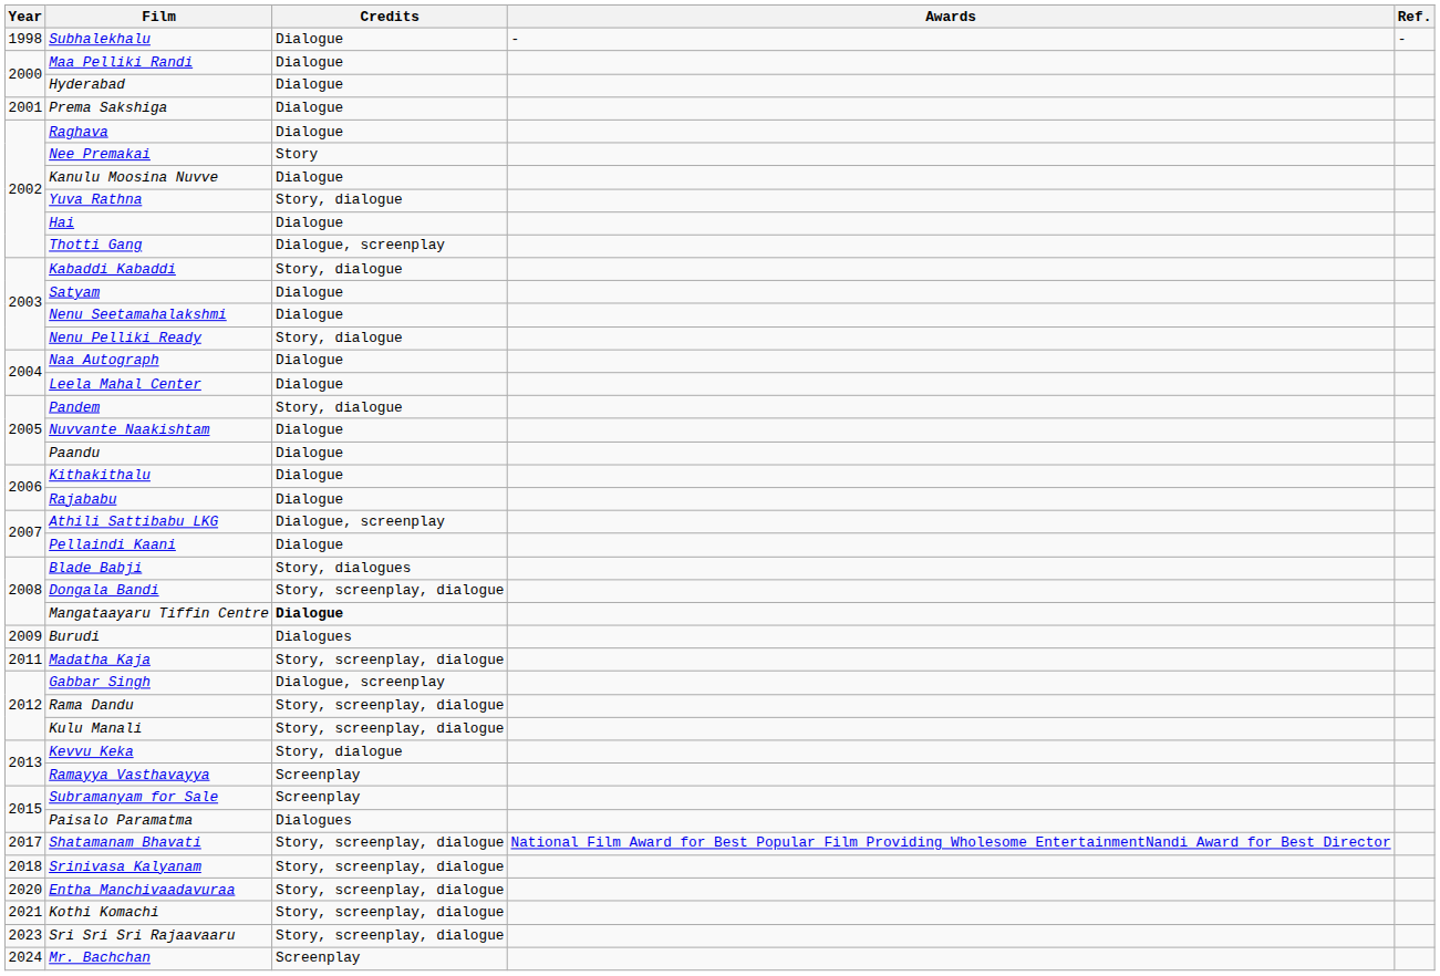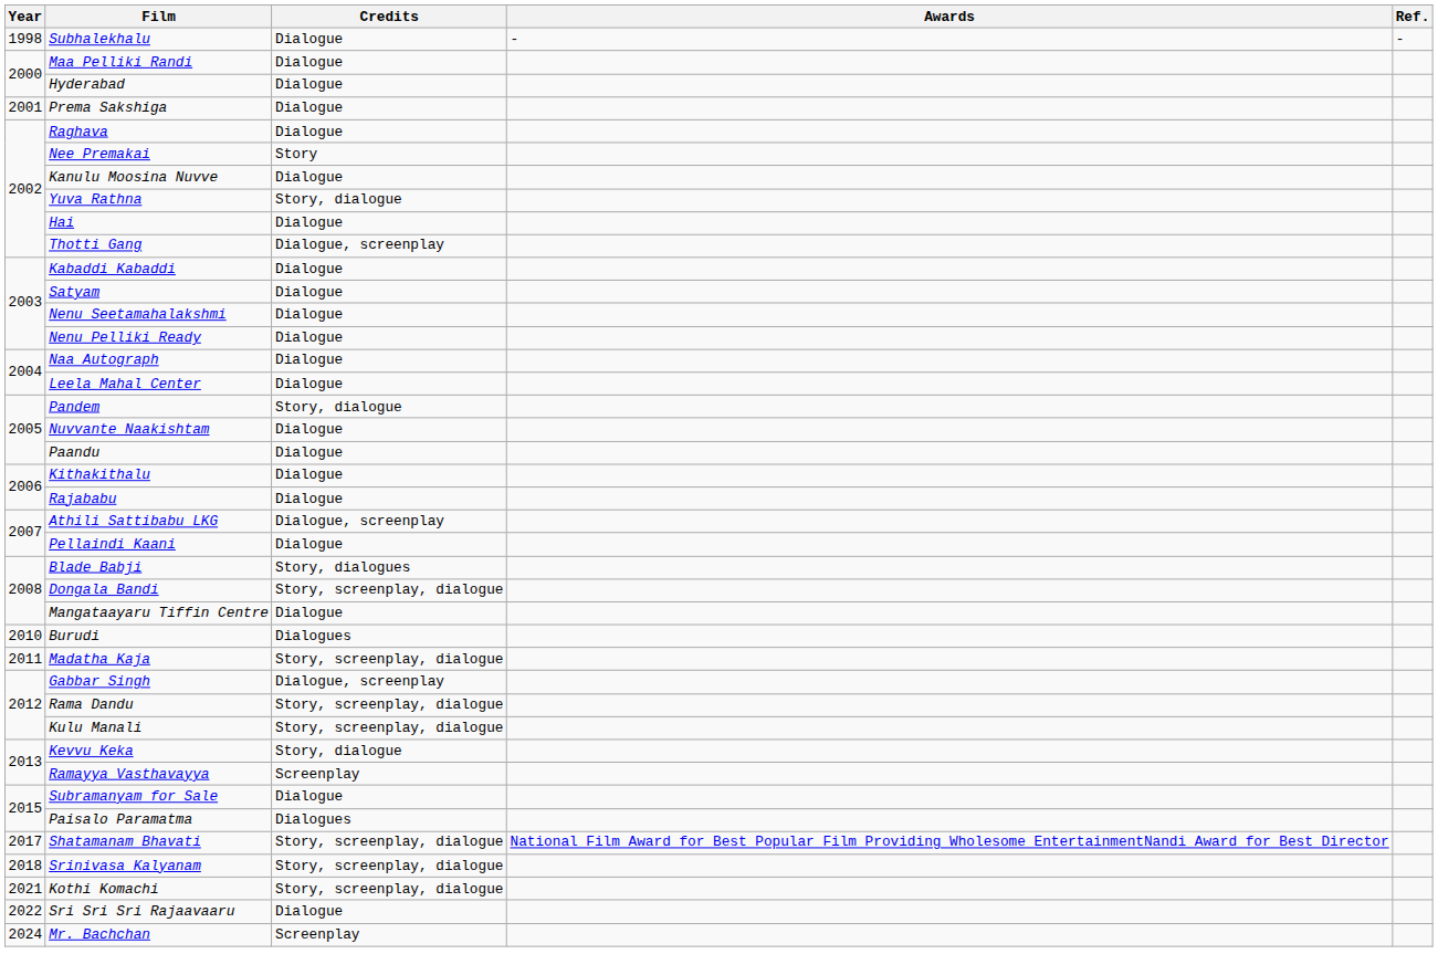Kabaddi Kabaddi | Credits: Story, dialogue -> Dialogue
Nenu Pelliki Ready | Credits: Story, dialogue -> Dialogue
Mangataayaru Tiffin Centre | Credits: bold -> normal
Burudi | Year: 2009 -> 2010
Subramanyam for Sale | Credits: Screenplay -> Dialogue
- row: 2020 | Entha Manchivaadavuraa | Story, screenplay, dialogue
Sri Sri Sri Rajaavaaru | Year: 2023 -> 2022
Sri Sri Sri Rajaavaaru | Credits: Story, screenplay, dialogue -> Dialogue
